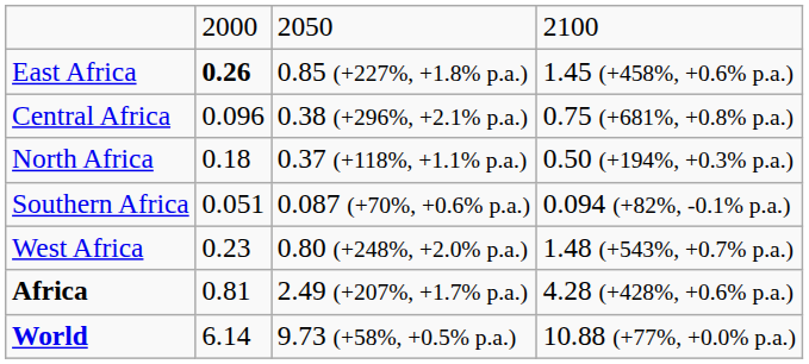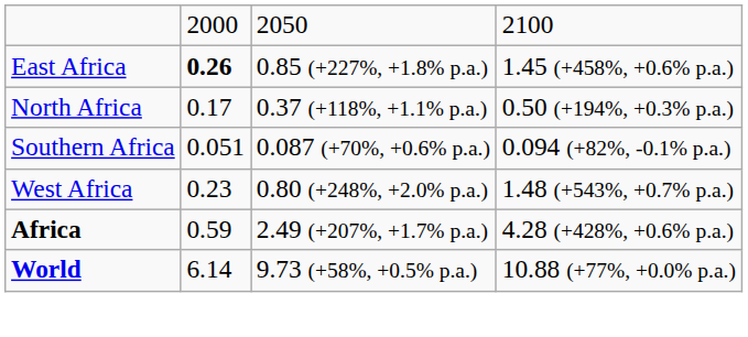- row: Central Africa | 0.096 | 0.38 (+296%, +2.1% p.a.) | 0.75 (+681%, +0.8% p.a.)
North Africa | column 2: 0.18 -> 0.17
Africa | column 2: 0.81 -> 0.59
